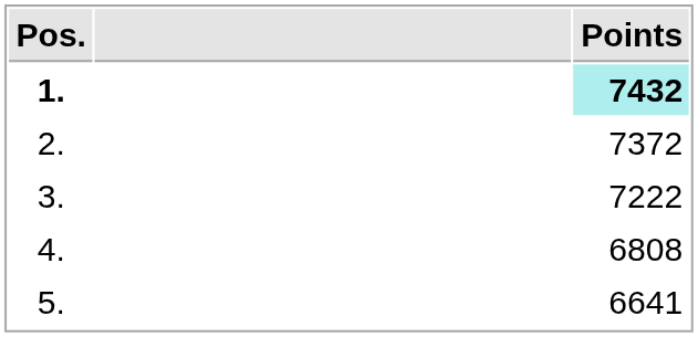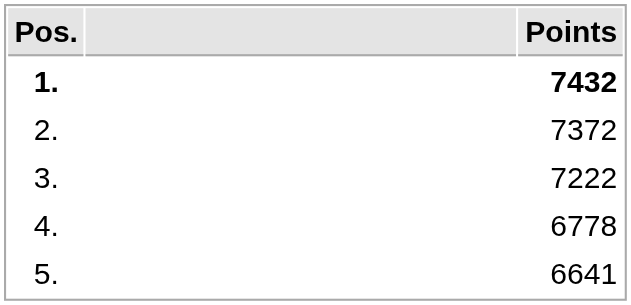1. | Points: paleturquoise background -> no background
4. | Points: 6808 -> 6778
